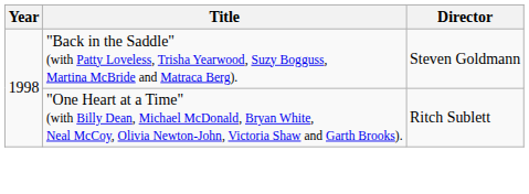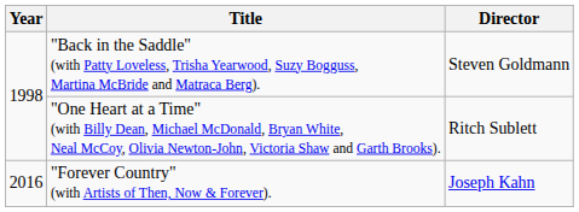+ row: 2016 | "Forever Country" (with Artists of Then, Now & Forever). | Joseph Kahn
